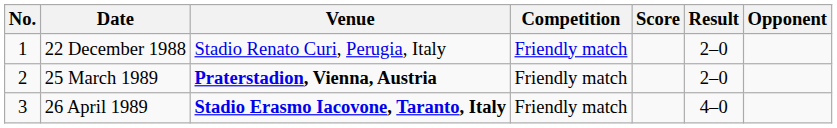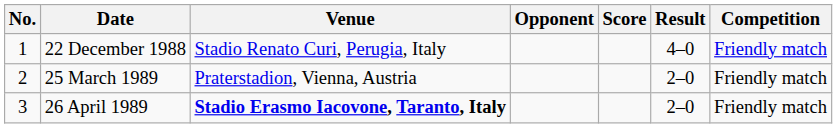columns swapped: Opponent <-> Competition
22 December 1988 | Result: 2–0 -> 4–0
25 March 1989 | Venue: bold -> normal
26 April 1989 | Result: 4–0 -> 2–0
